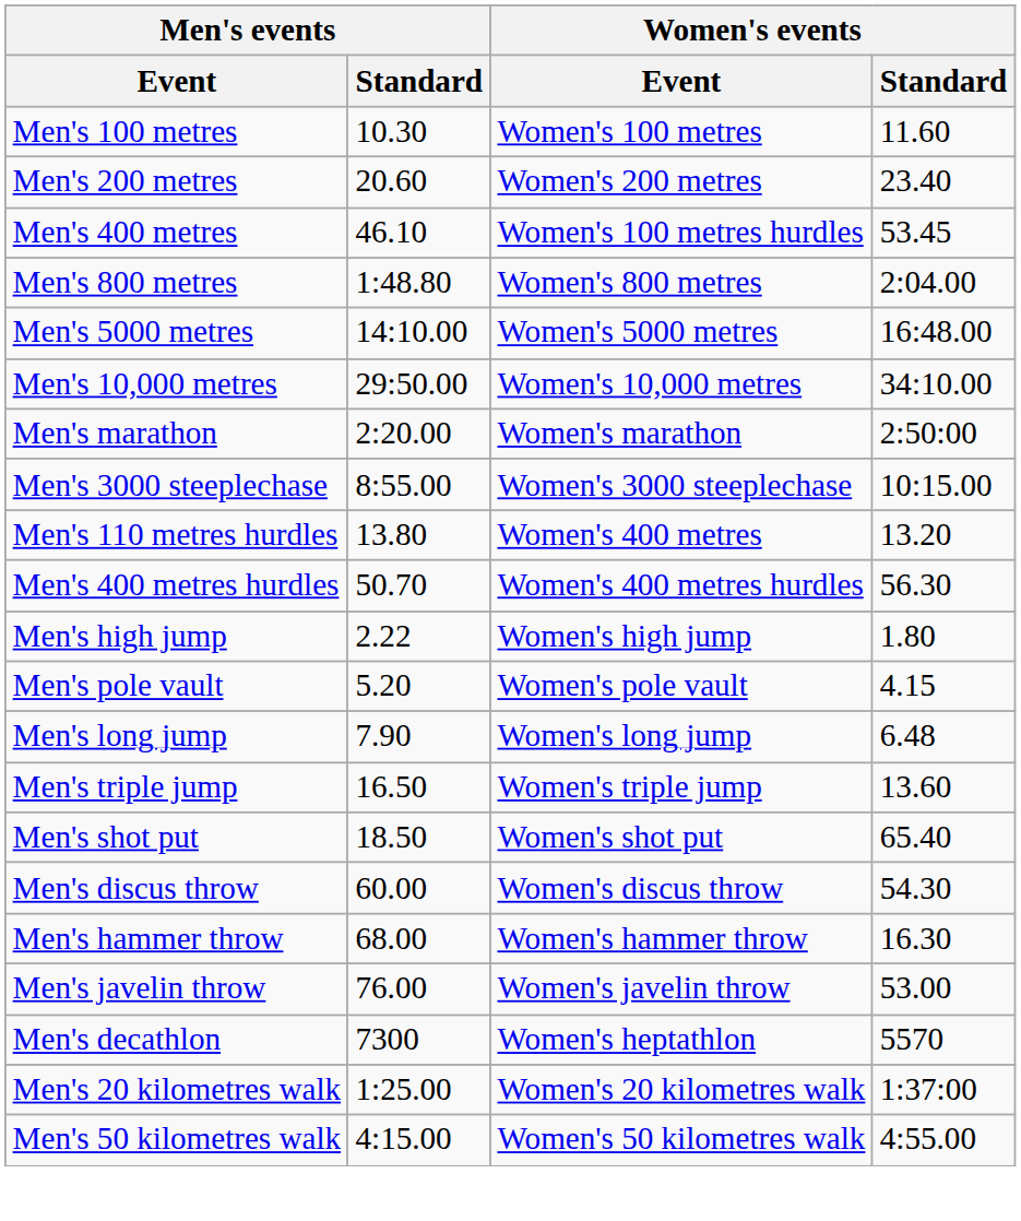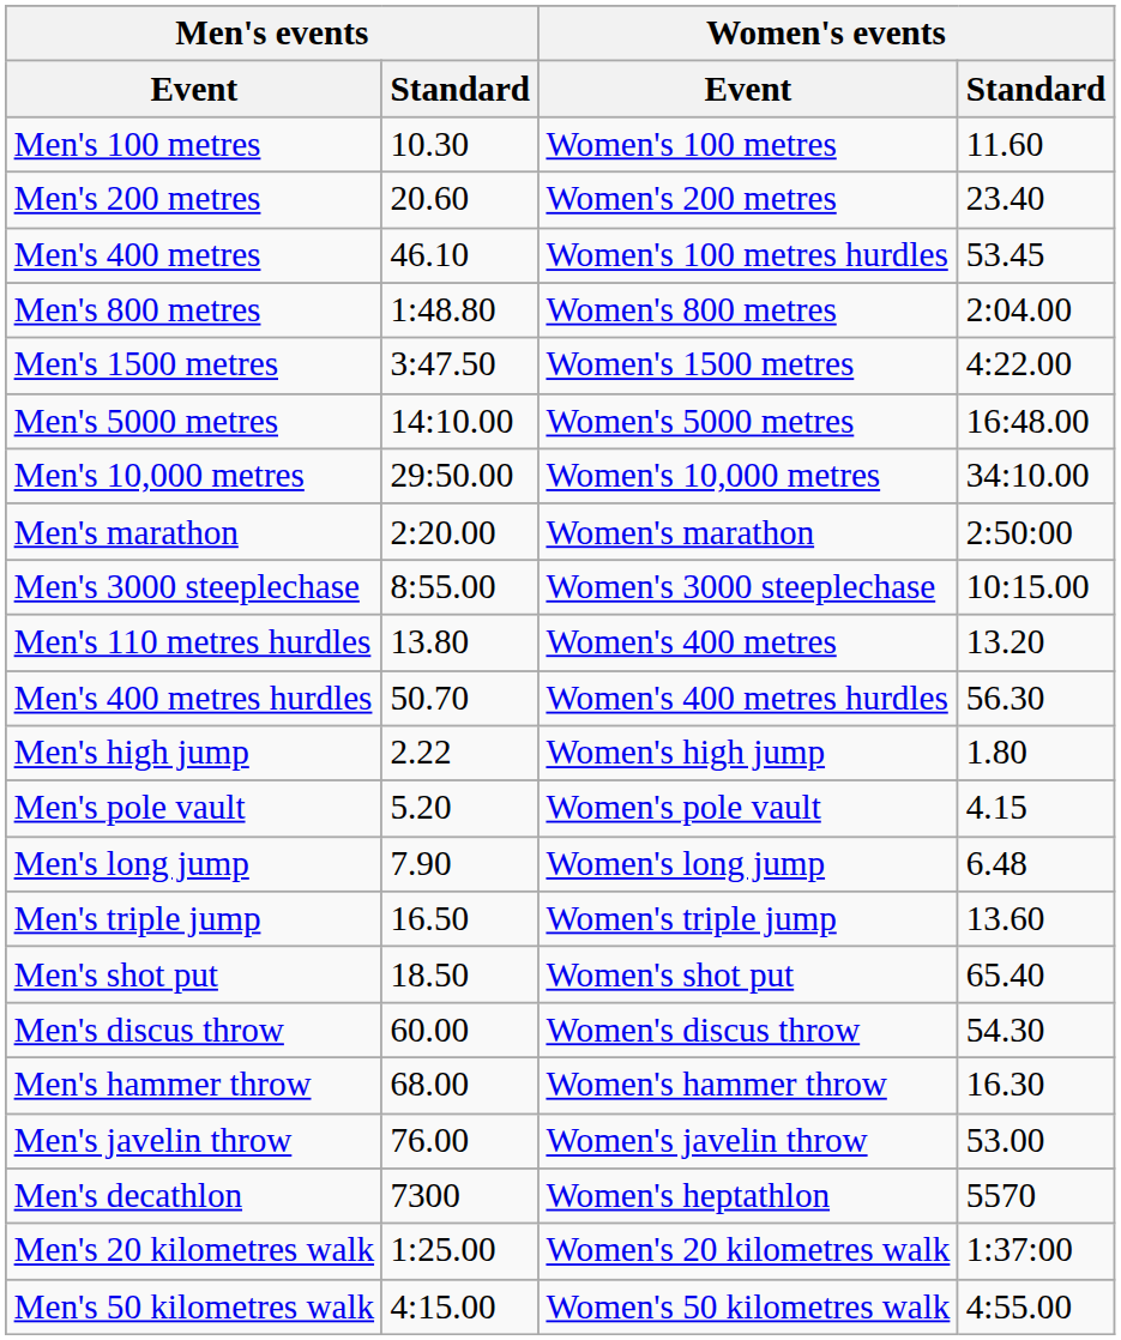+ row: Men's 1500 metres | 3:47.50 | Women's 1500 metres | 4:22.00
